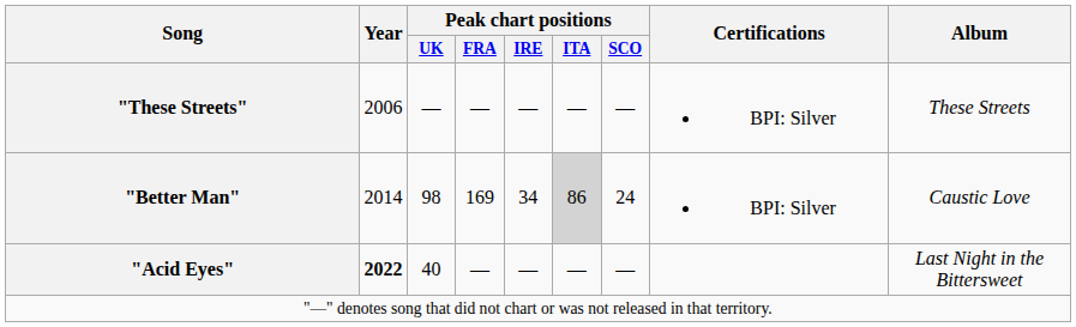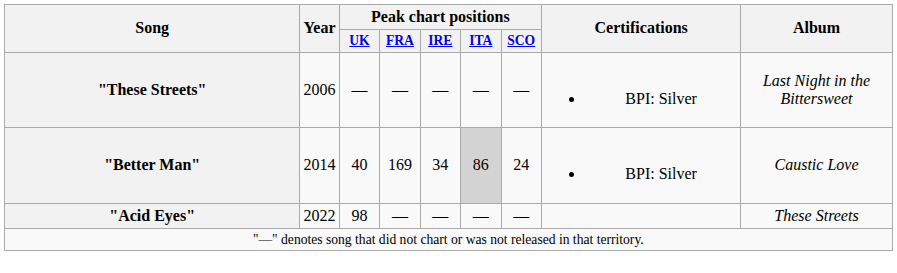"These Streets" | Album: These Streets -> Last Night in the Bittersweet
"Better Man" | Peak chart positions / UK: 98 -> 40
"Acid Eyes" | Year: bold -> normal
"Acid Eyes" | Peak chart positions / UK: 40 -> 98
"Acid Eyes" | Album: Last Night in the Bittersweet -> These Streets
